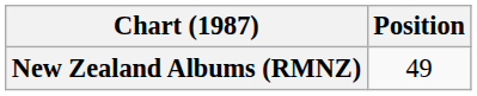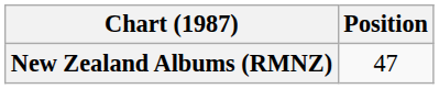New Zealand Albums (RMNZ) | Position: 49 -> 47
